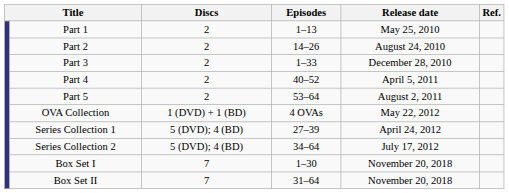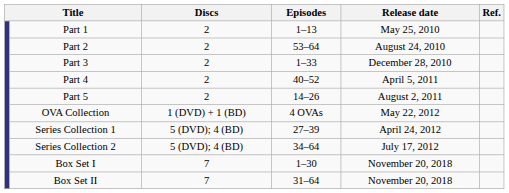Part 2 | Episodes: 14–26 -> 53–64
Part 5 | Episodes: 53–64 -> 14–26
